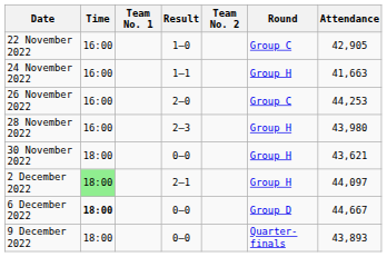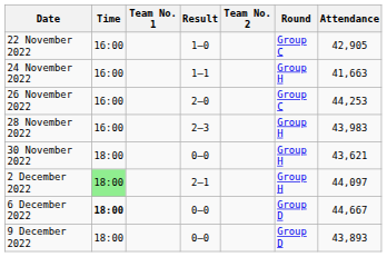28 November 2022 | Attendance: 43,980 -> 43,983
9 December 2022 | Round: Quarter-finals -> Group D
